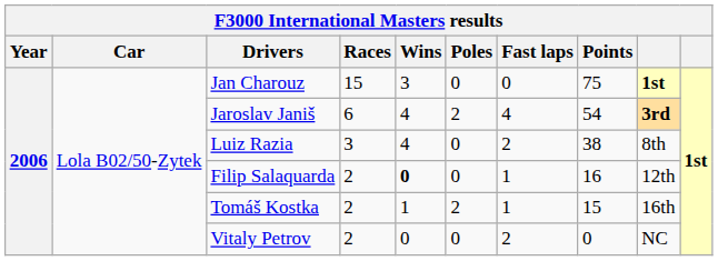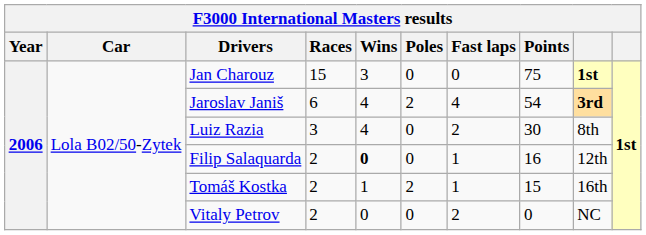Luiz Razia | Points: 38 -> 30
